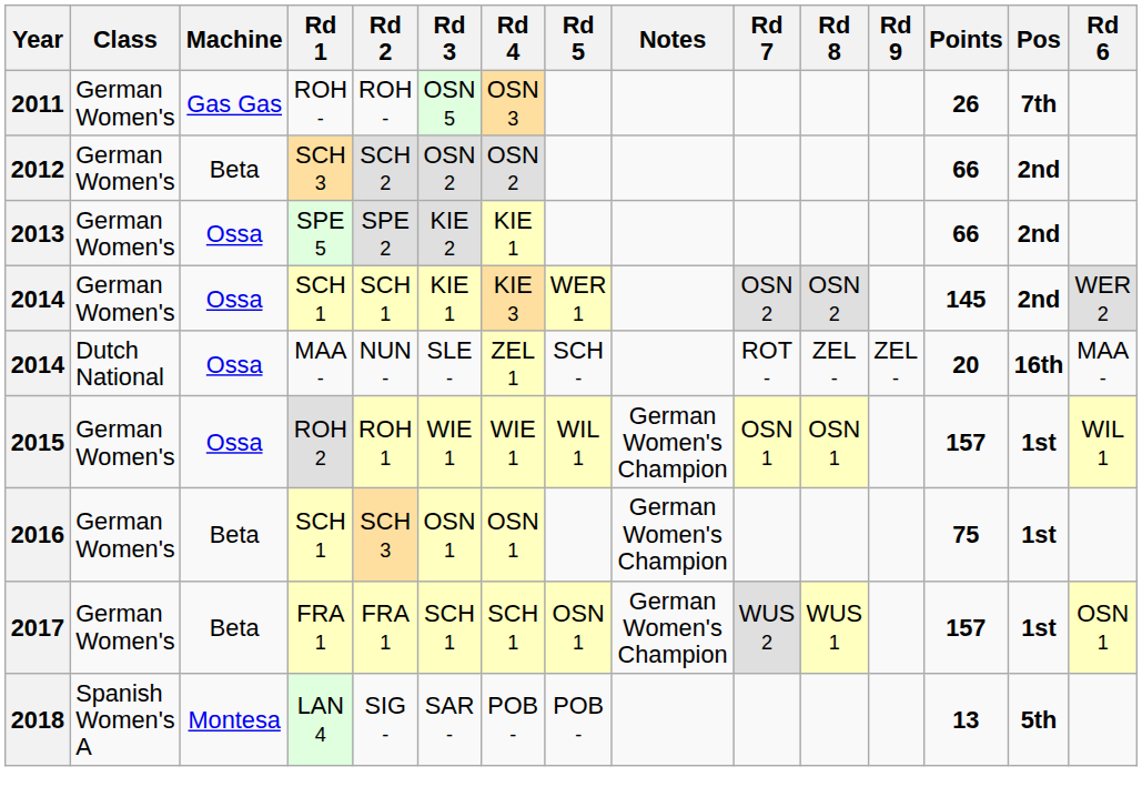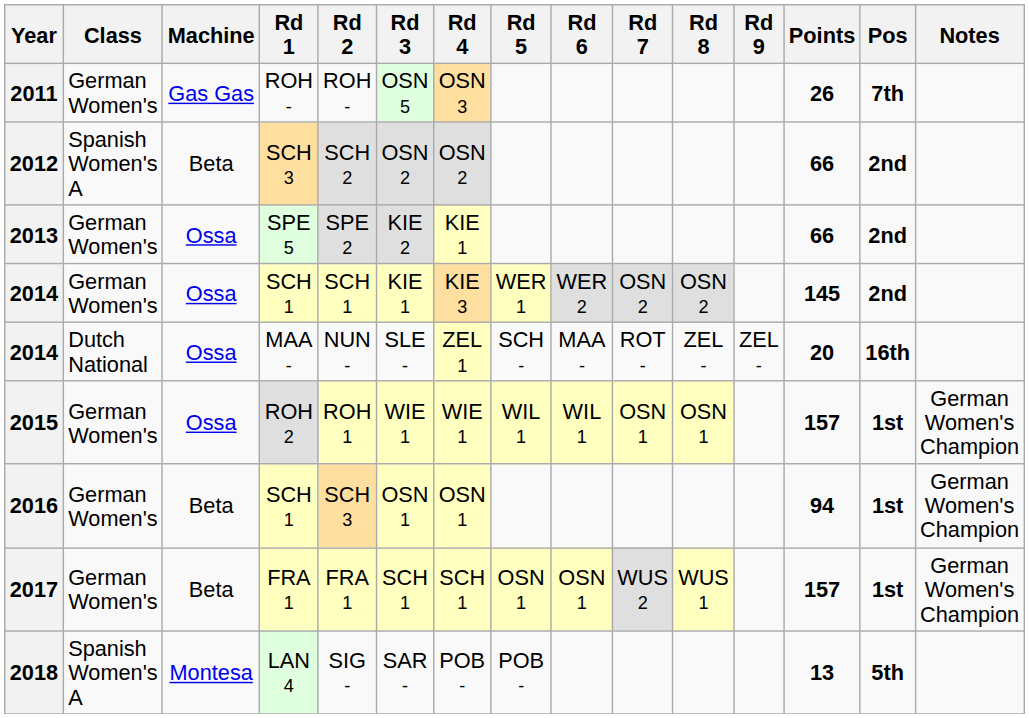columns swapped: Rd 6 <-> Notes
2012 | Class: German Women's -> Spanish Women's A
2016 | Points: 75 -> 94
